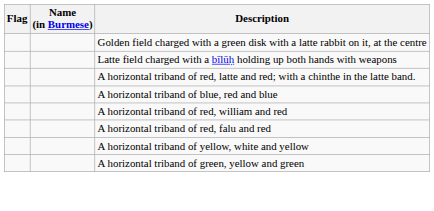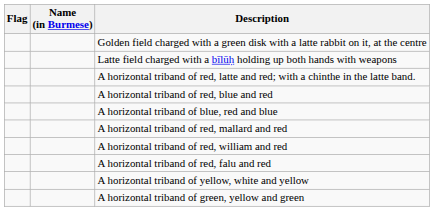+ row: A horizontal triband of red, blue and red
+ row: A horizontal triband of red, mallard and red
